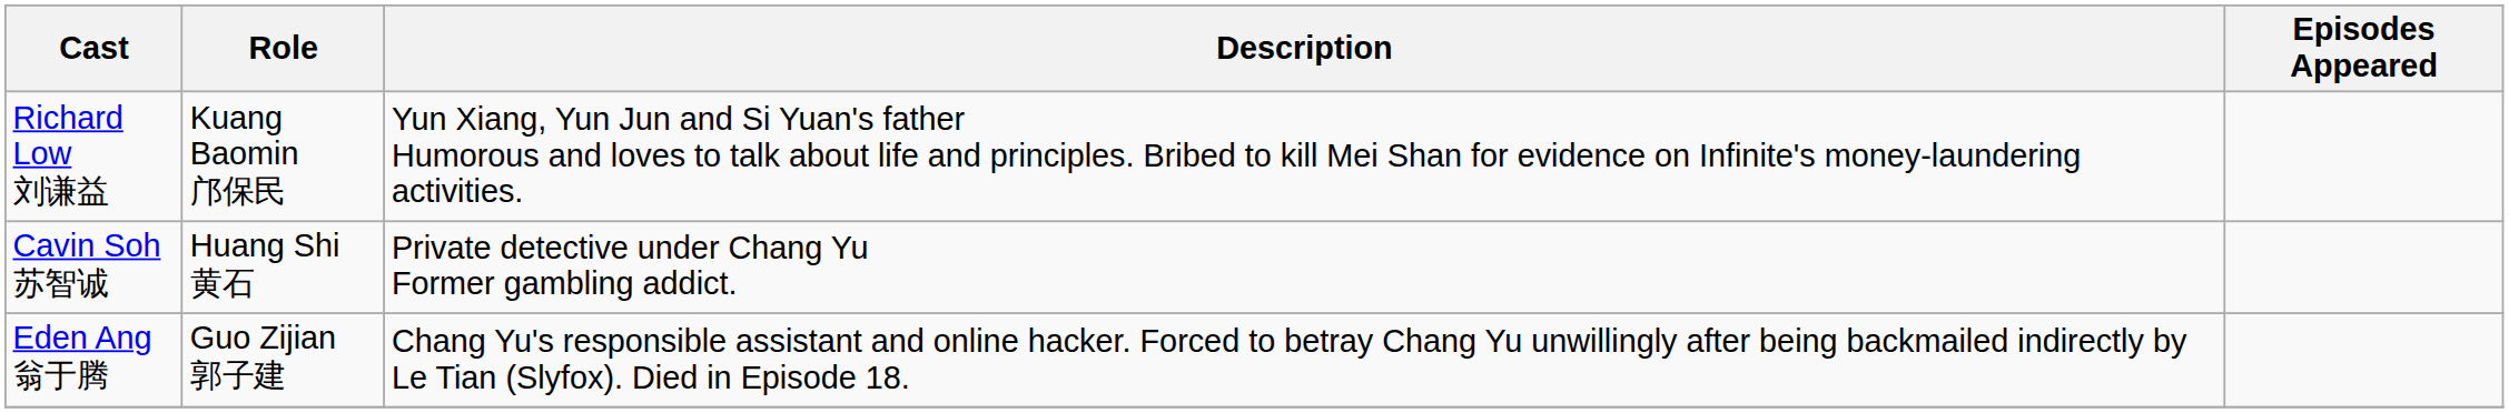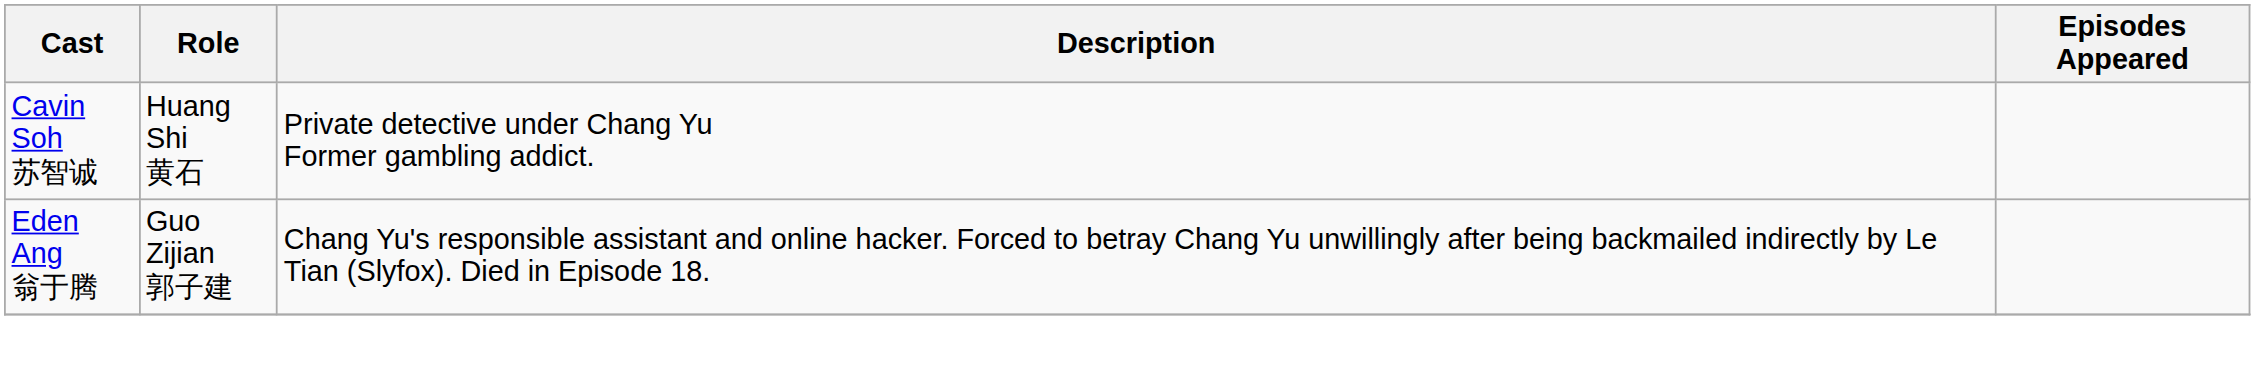- row: Richard Low 刘谦益 | Kuang Baomin 邝保民 | Yun Xiang, Yun Jun and Si Yuan's father Humorous and loves to talk about life and principles. Bribed to kill Mei Shan for evidence on Infinite's money-laundering activities.
